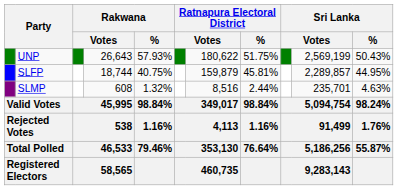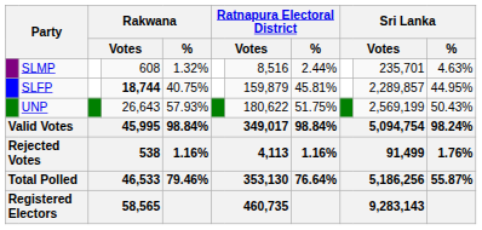rows swapped: UNP <-> SLMP
SLFP | column 4: normal -> bold
